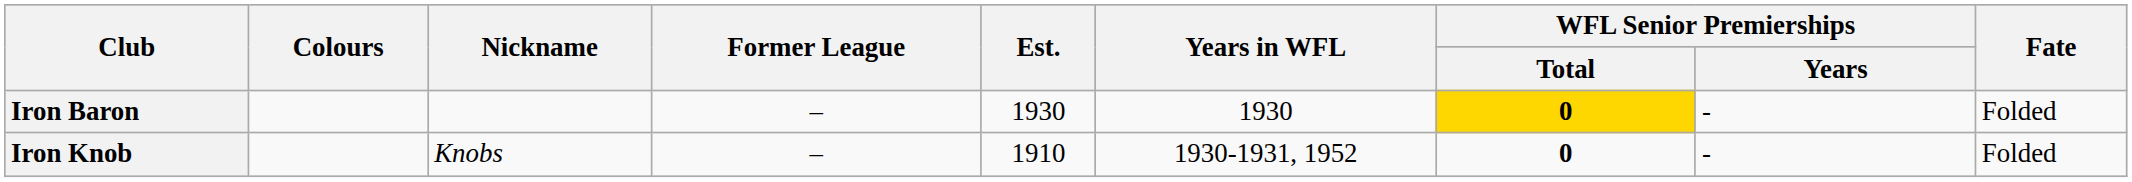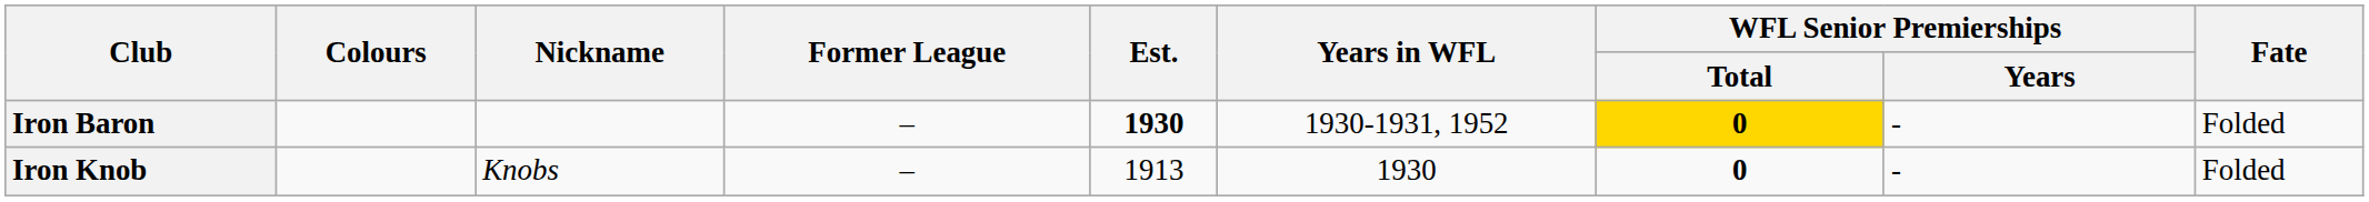Iron Baron | Est.: normal -> bold
Iron Baron | Years in WFL: 1930 -> 1930-1931, 1952
Iron Knob | Est.: 1910 -> 1913
Iron Knob | Years in WFL: 1930-1931, 1952 -> 1930
